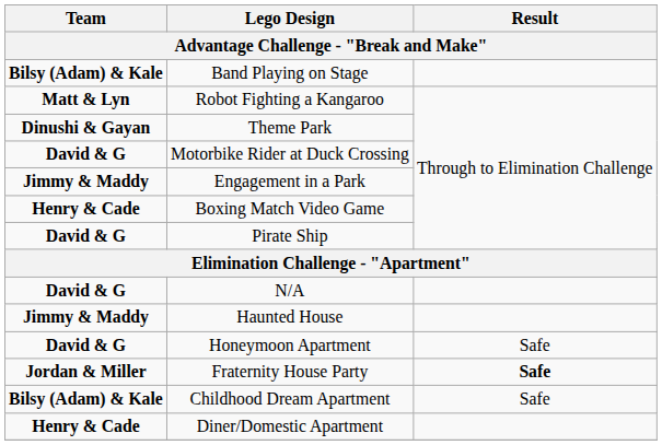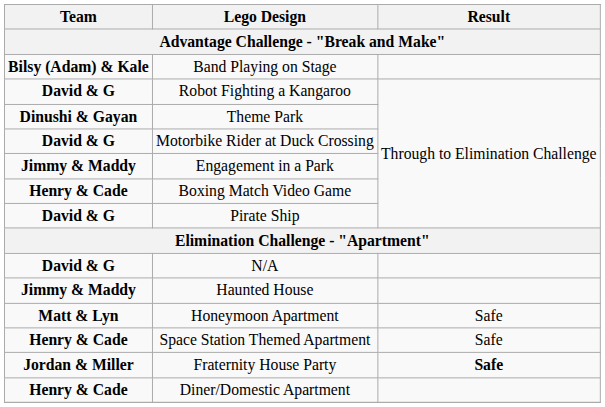Robot Fighting a Kangaroo | Team: Matt & Lyn -> David & G
Honeymoon Apartment | Team: David & G -> Matt & Lyn
+ row: Henry & Cade | Space Station Themed Apartment | Safe
- row: Bilsy (Adam) & Kale | Childhood Dream Apartment | Safe
